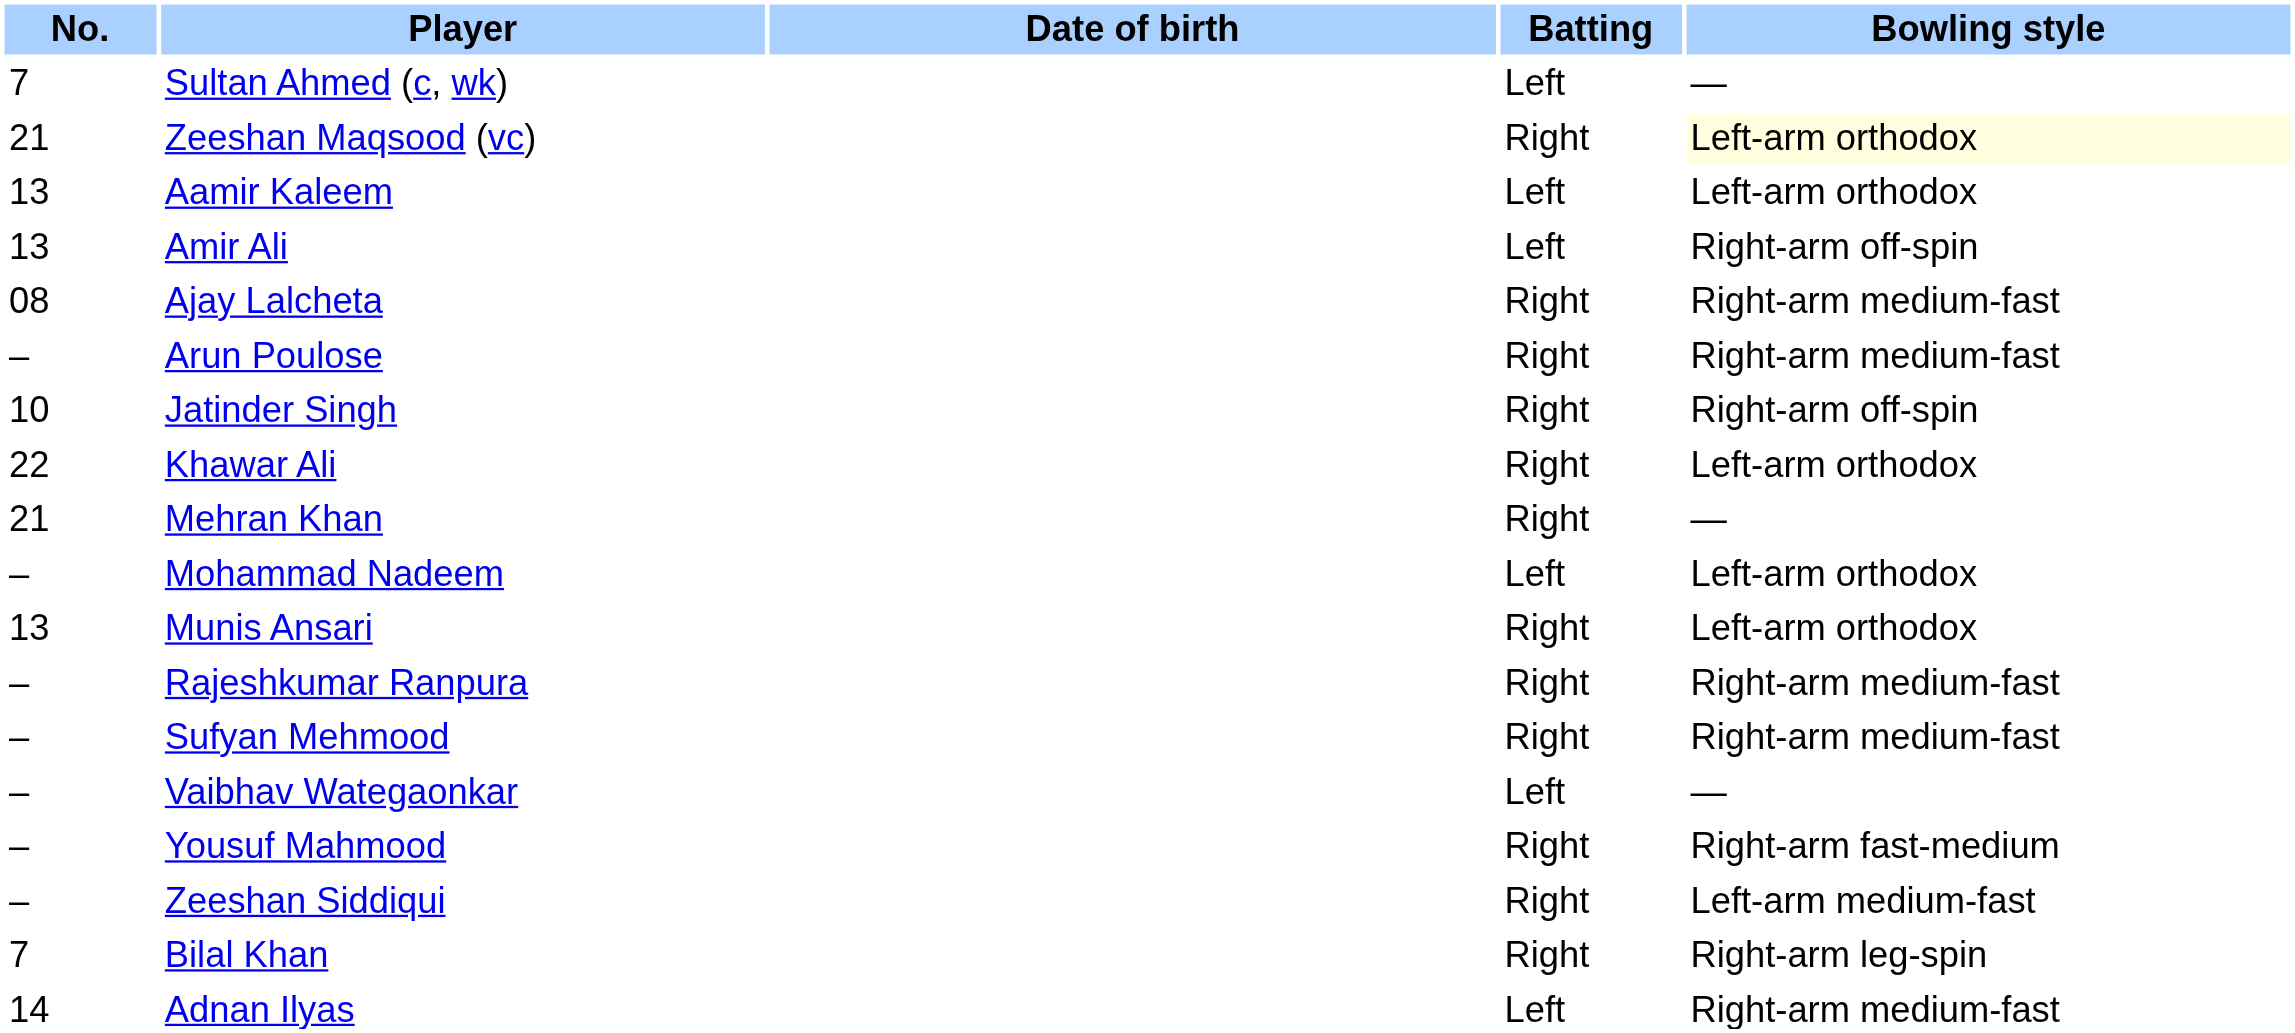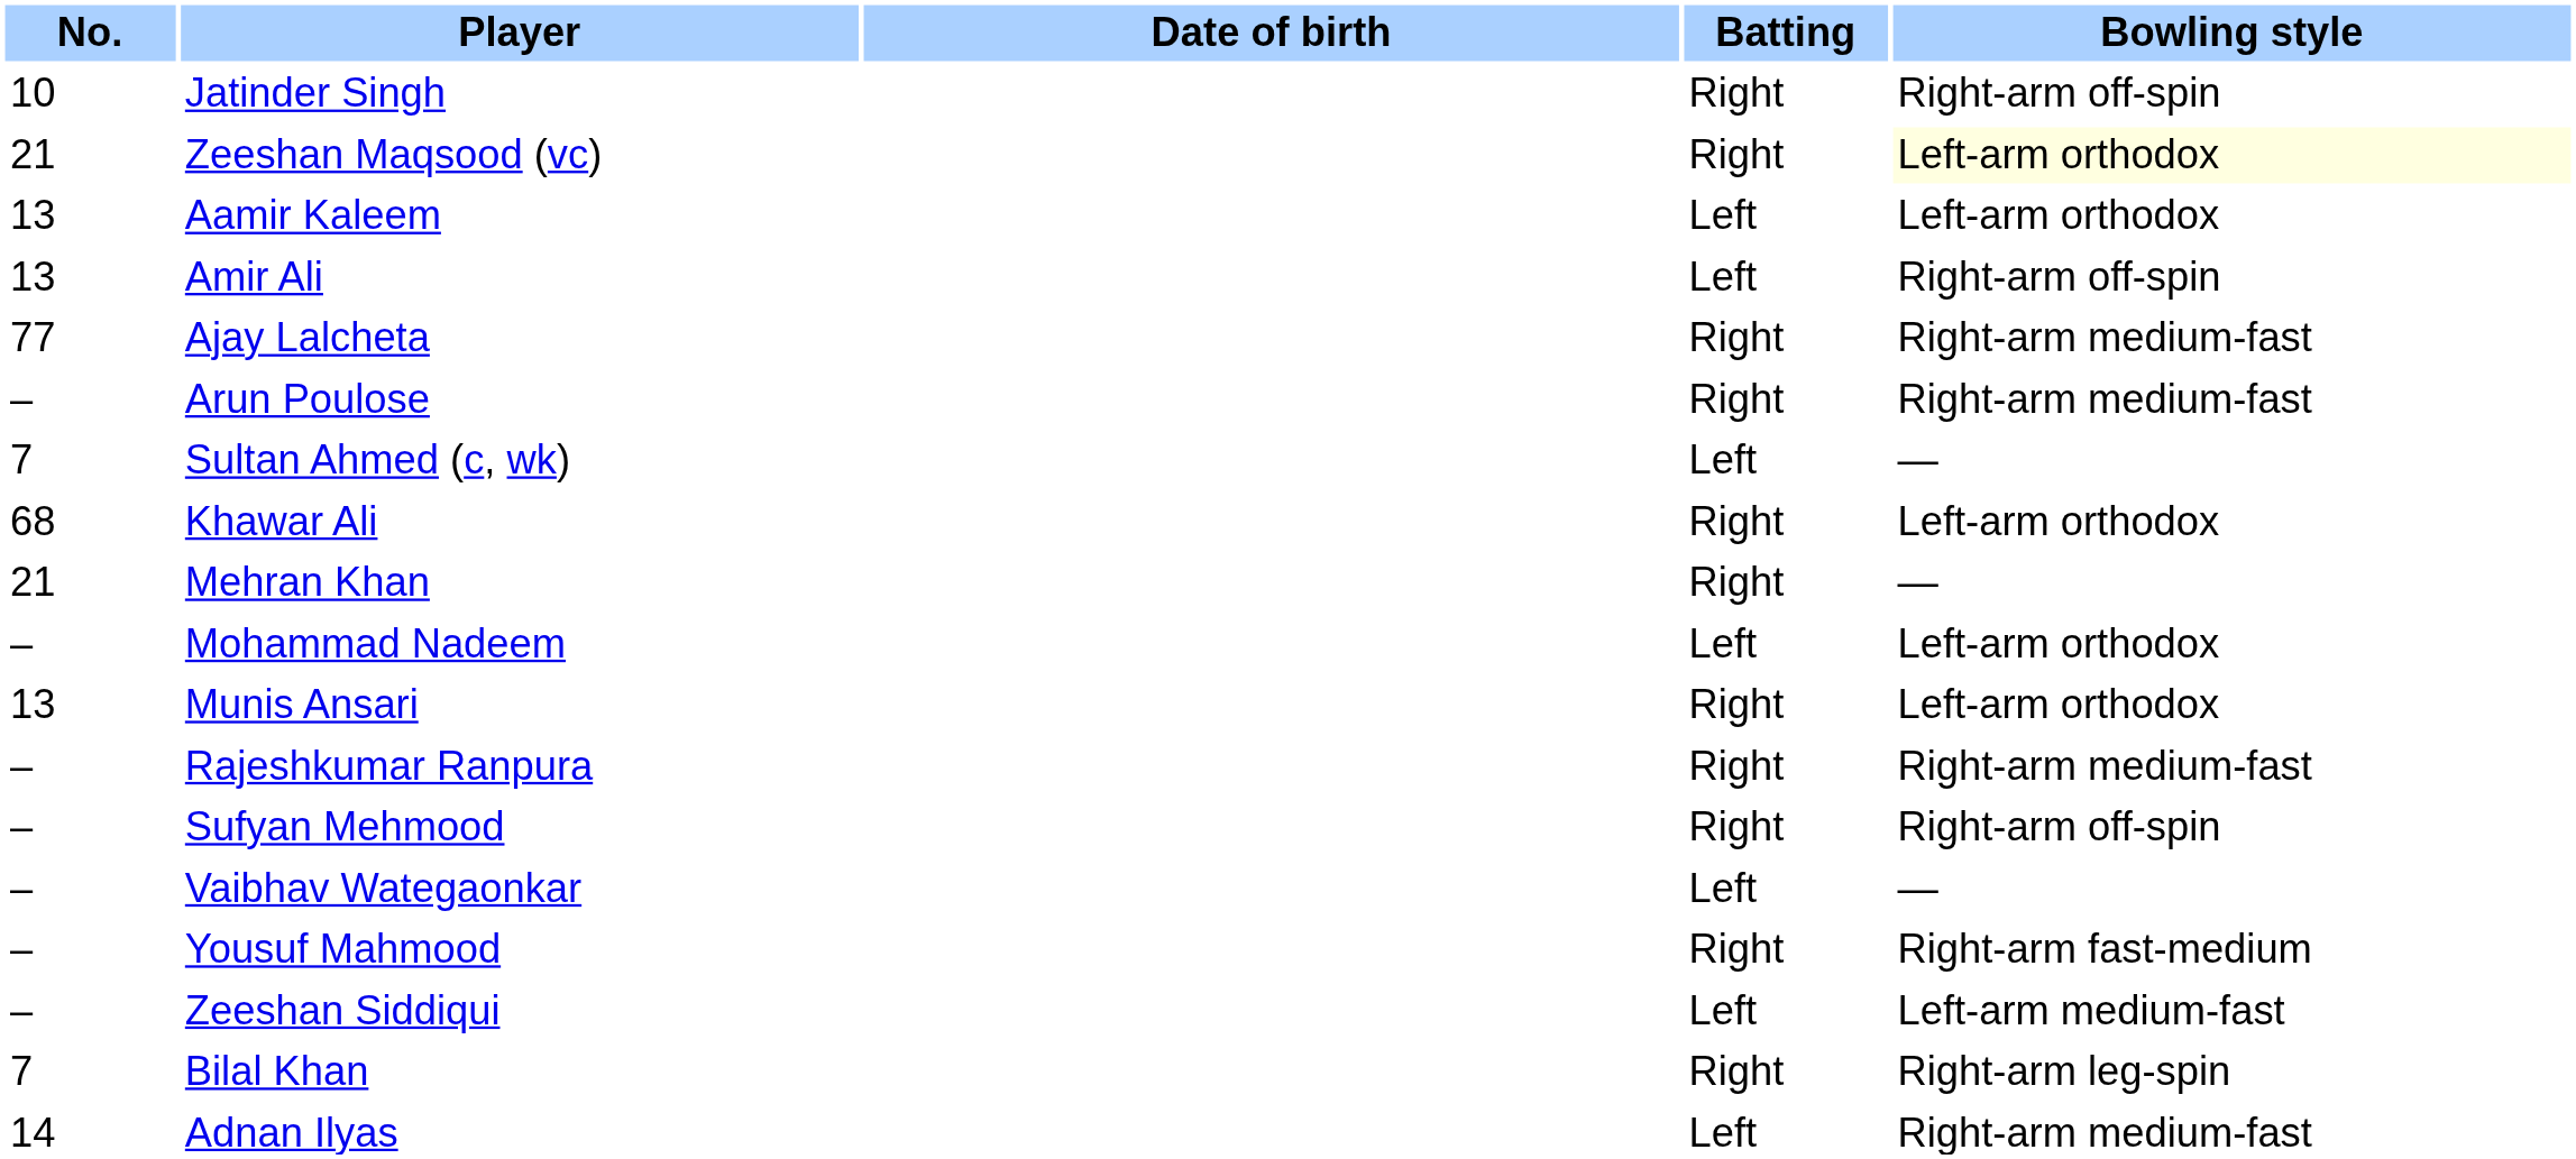rows swapped: Sultan Ahmed (c, wk) <-> Jatinder Singh
Ajay Lalcheta | No.: 08 -> 77
Khawar Ali | No.: 22 -> 68
Sufyan Mehmood | Bowling style: Right-arm medium-fast -> Right-arm off-spin
Zeeshan Siddiqui | Batting: Right -> Left
